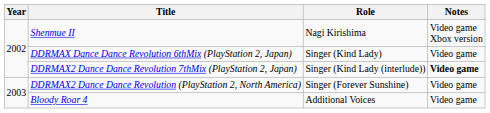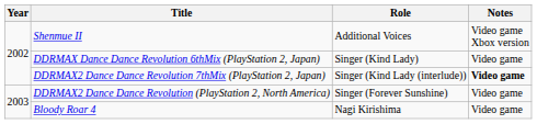Shenmue II | Role: Nagi Kirishima -> Additional Voices
Bloody Roar 4 | Role: Additional Voices -> Nagi Kirishima
